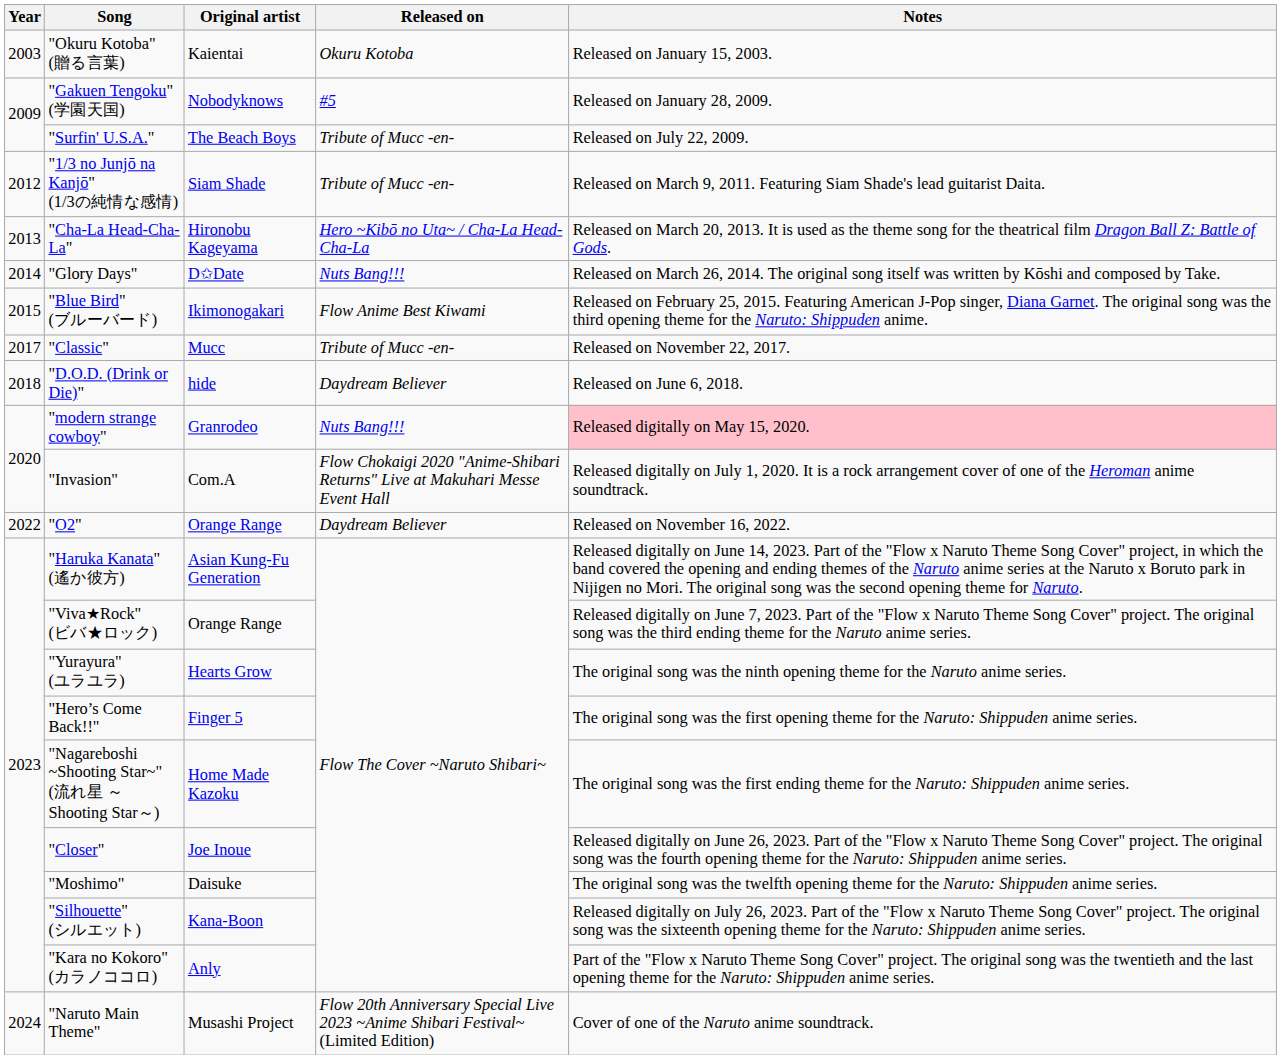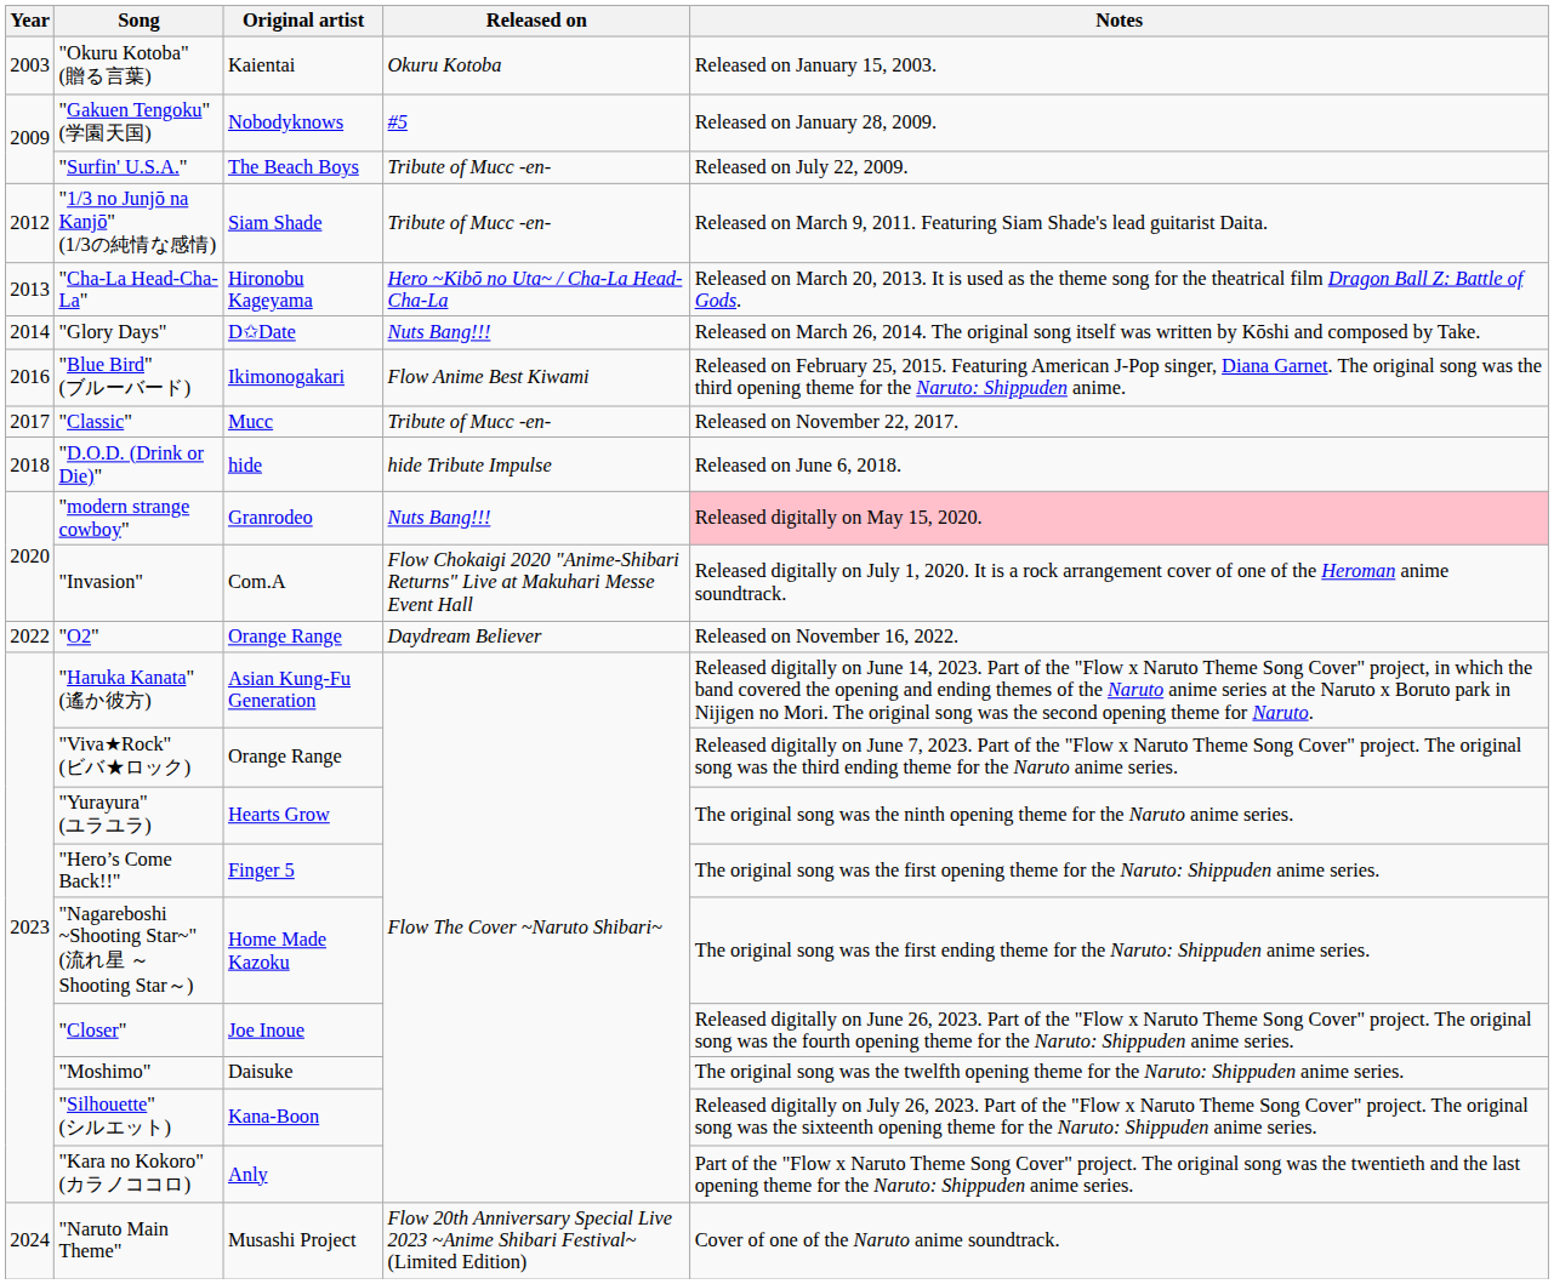"Blue Bird" (ブルーバード) | Year: 2015 -> 2016
"D.O.D. (Drink or Die)" | Released on: Daydream Believer -> hide Tribute Impulse
